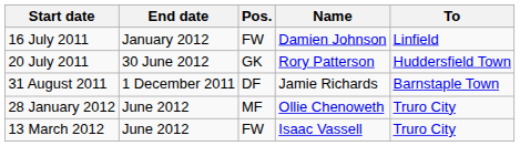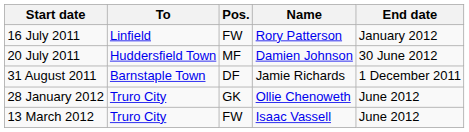columns swapped: End date <-> To
16 July 2011 | Name: Damien Johnson -> Rory Patterson
20 July 2011 | Pos.: GK -> MF
20 July 2011 | Name: Rory Patterson -> Damien Johnson
28 January 2012 | Pos.: MF -> GK
